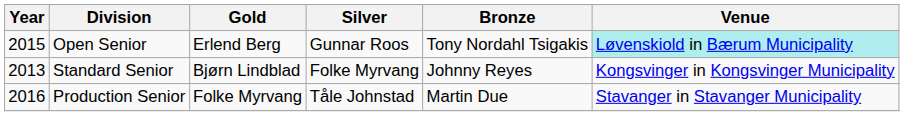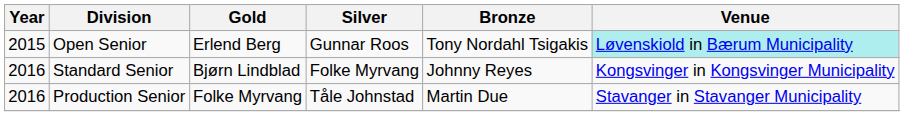Standard Senior | Year: 2013 -> 2016
